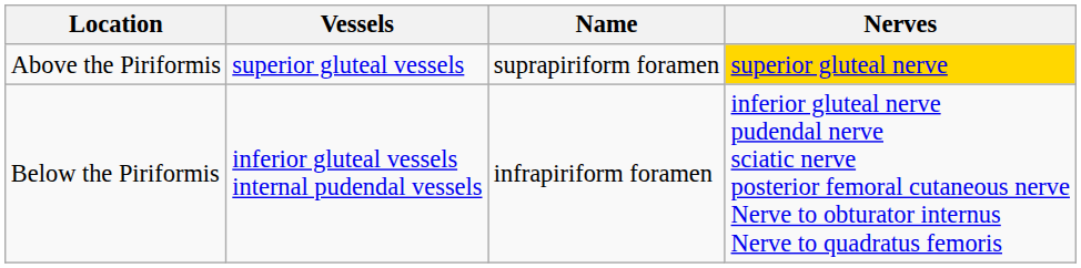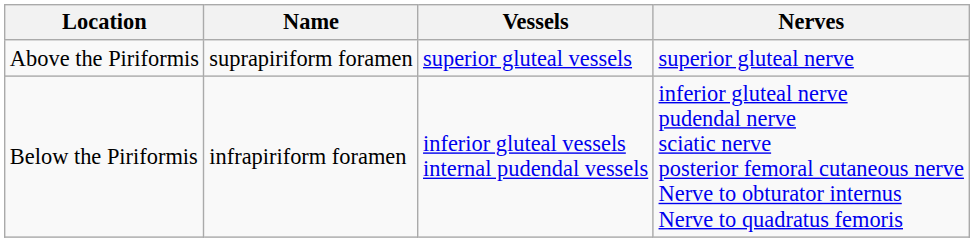columns swapped: Name <-> Vessels
Above the Piriformis | Nerves: gold background -> no background
